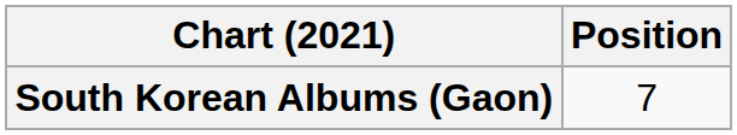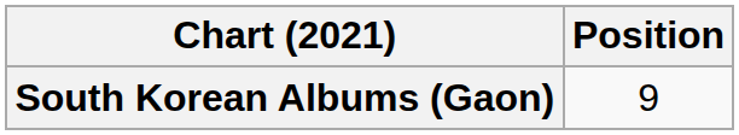South Korean Albums (Gaon) | Position: 7 -> 9
